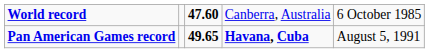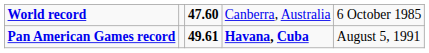Pan American Games record | column 3: 49.65 -> 49.61
